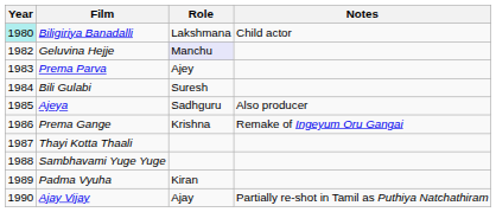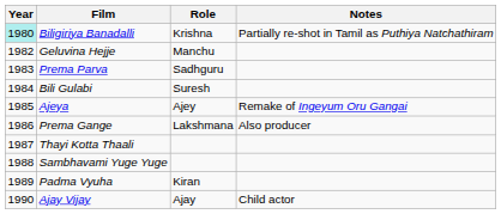Biligiriya Banadalli | Role: Lakshmana -> Krishna
Biligiriya Banadalli | Notes: Child actor -> Partially re-shot in Tamil as Puthiya Natchathiram
Geluvina Hejje | Role: lavender background -> no background
Prema Parva | Role: Ajey -> Sadhguru
Ajeya | Role: Sadhguru -> Ajey
Ajeya | Notes: Also producer -> Remake of Ingeyum Oru Gangai
Prema Gange | Role: Krishna -> Lakshmana
Prema Gange | Notes: Remake of Ingeyum Oru Gangai -> Also producer
Ajay Vijay | Notes: Partially re-shot in Tamil as Puthiya Natchathiram -> Child actor
